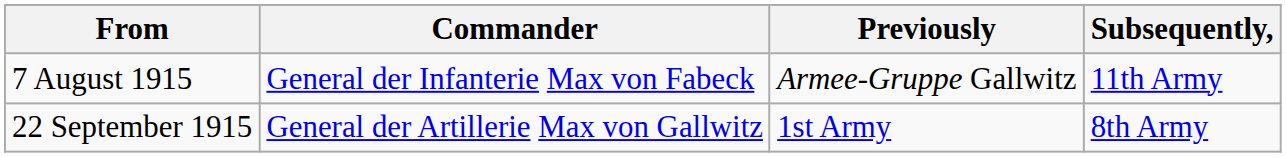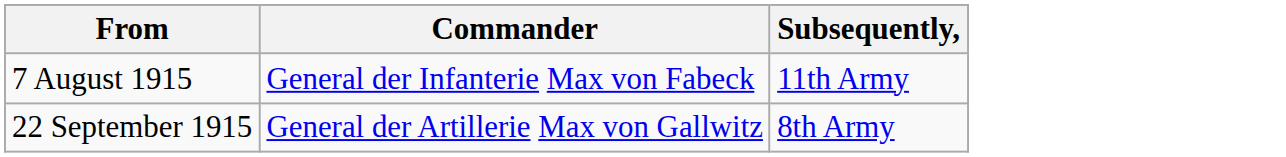- column: Previously | Armee-Gruppe Gallwitz | 1st Army
